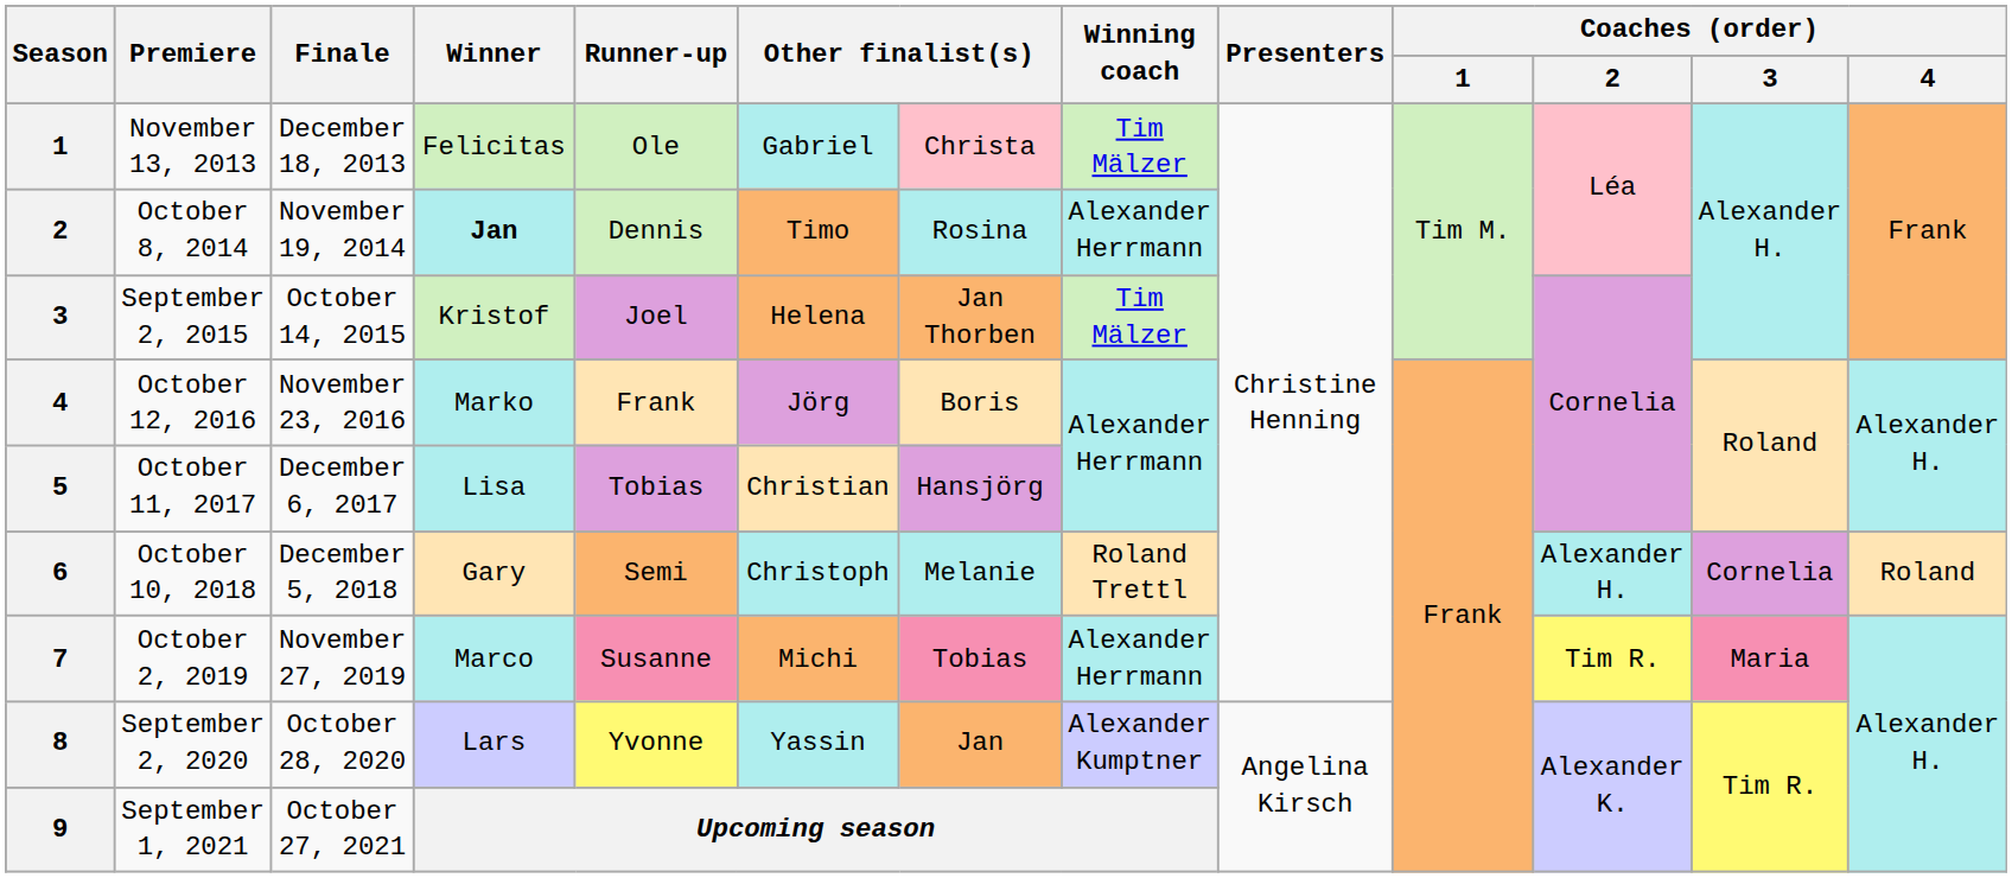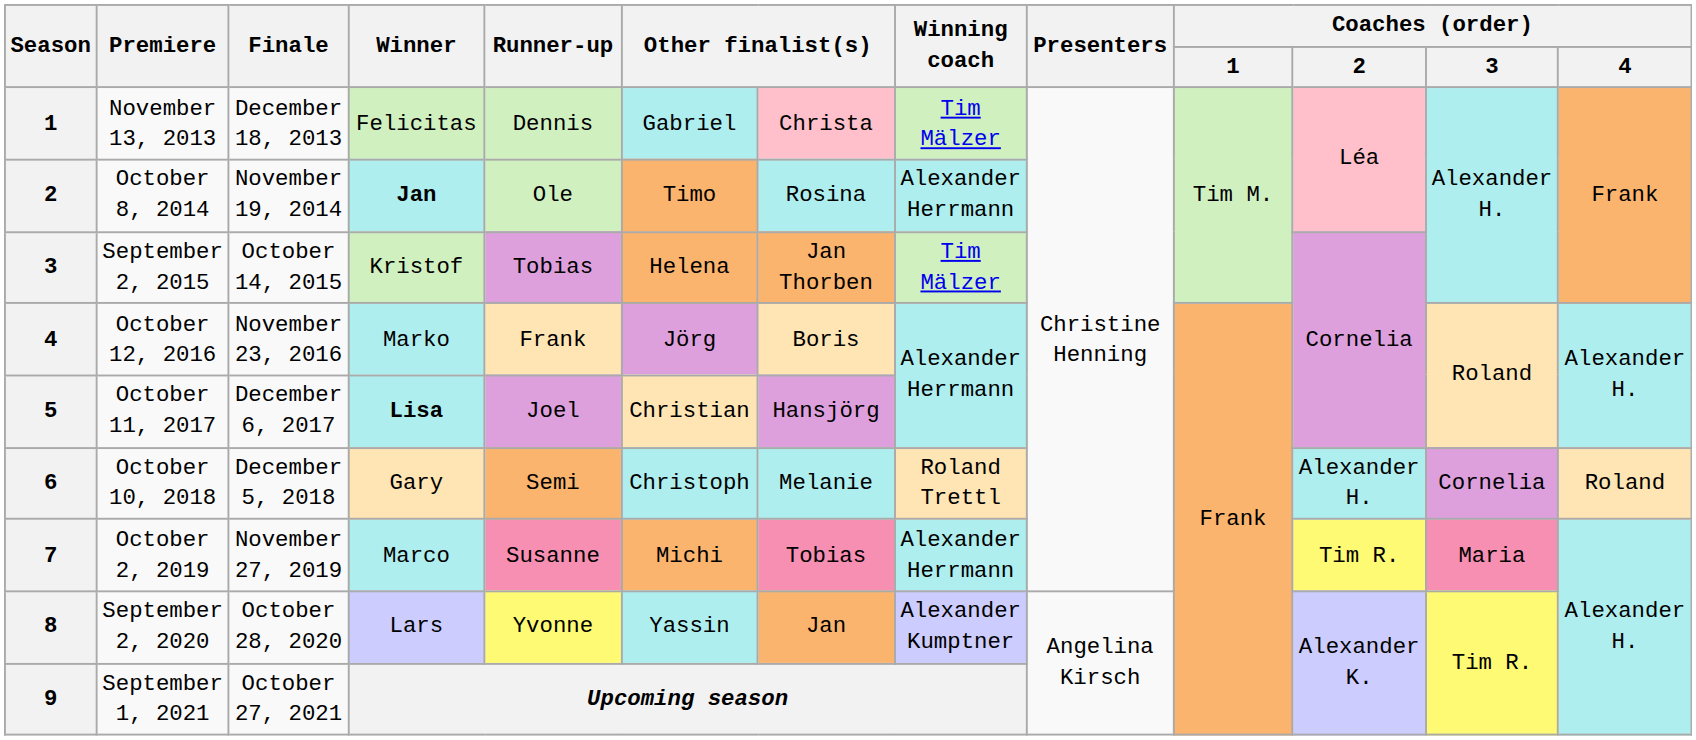November 13, 2013 | Runner-up: Ole -> Dennis
October 8, 2014 | Runner-up: Dennis -> Ole
September 2, 2015 | Runner-up: Joel -> Tobias
October 11, 2017 | Winner: normal -> bold
October 11, 2017 | Runner-up: Tobias -> Joel
